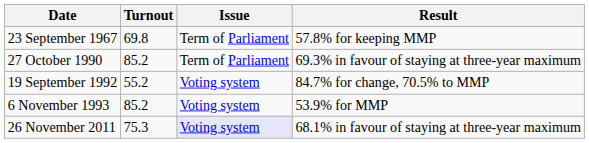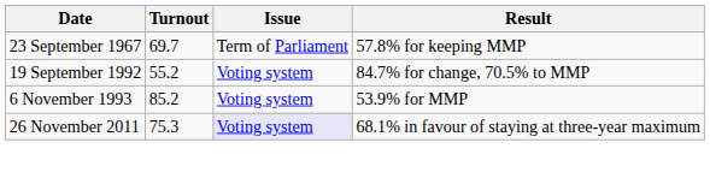23 September 1967 | Turnout: 69.8 -> 69.7
- row: 27 October 1990 | 85.2 | Term of Parliament | 69.3% in favour of staying at three-year maximum
